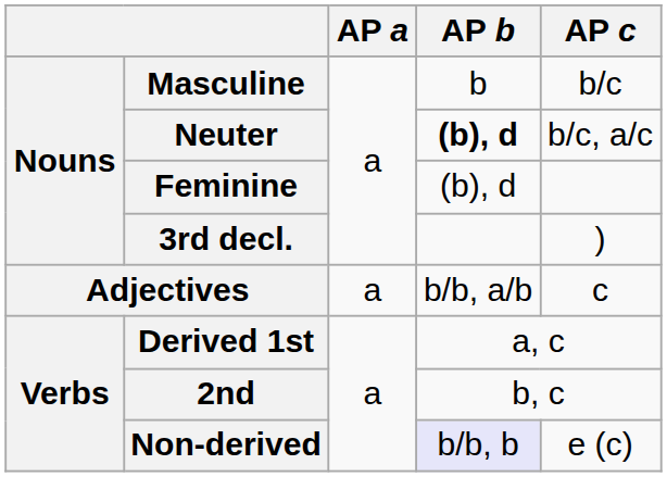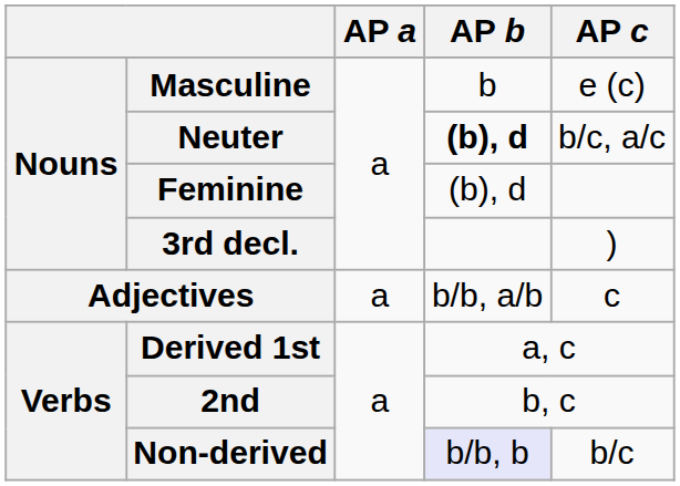Masculine | AP c: b/c -> e (c)
Non-derived | AP c: e (c) -> b/c
